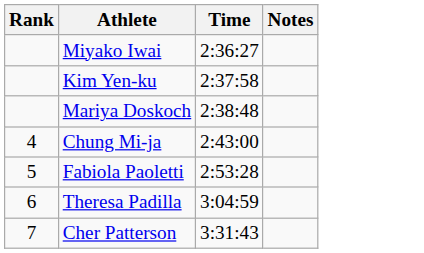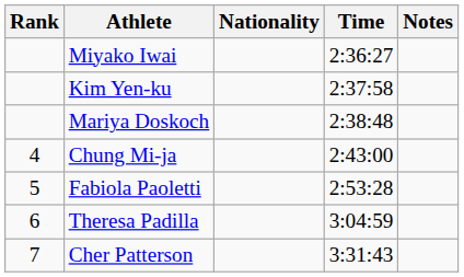+ column: Nationality
